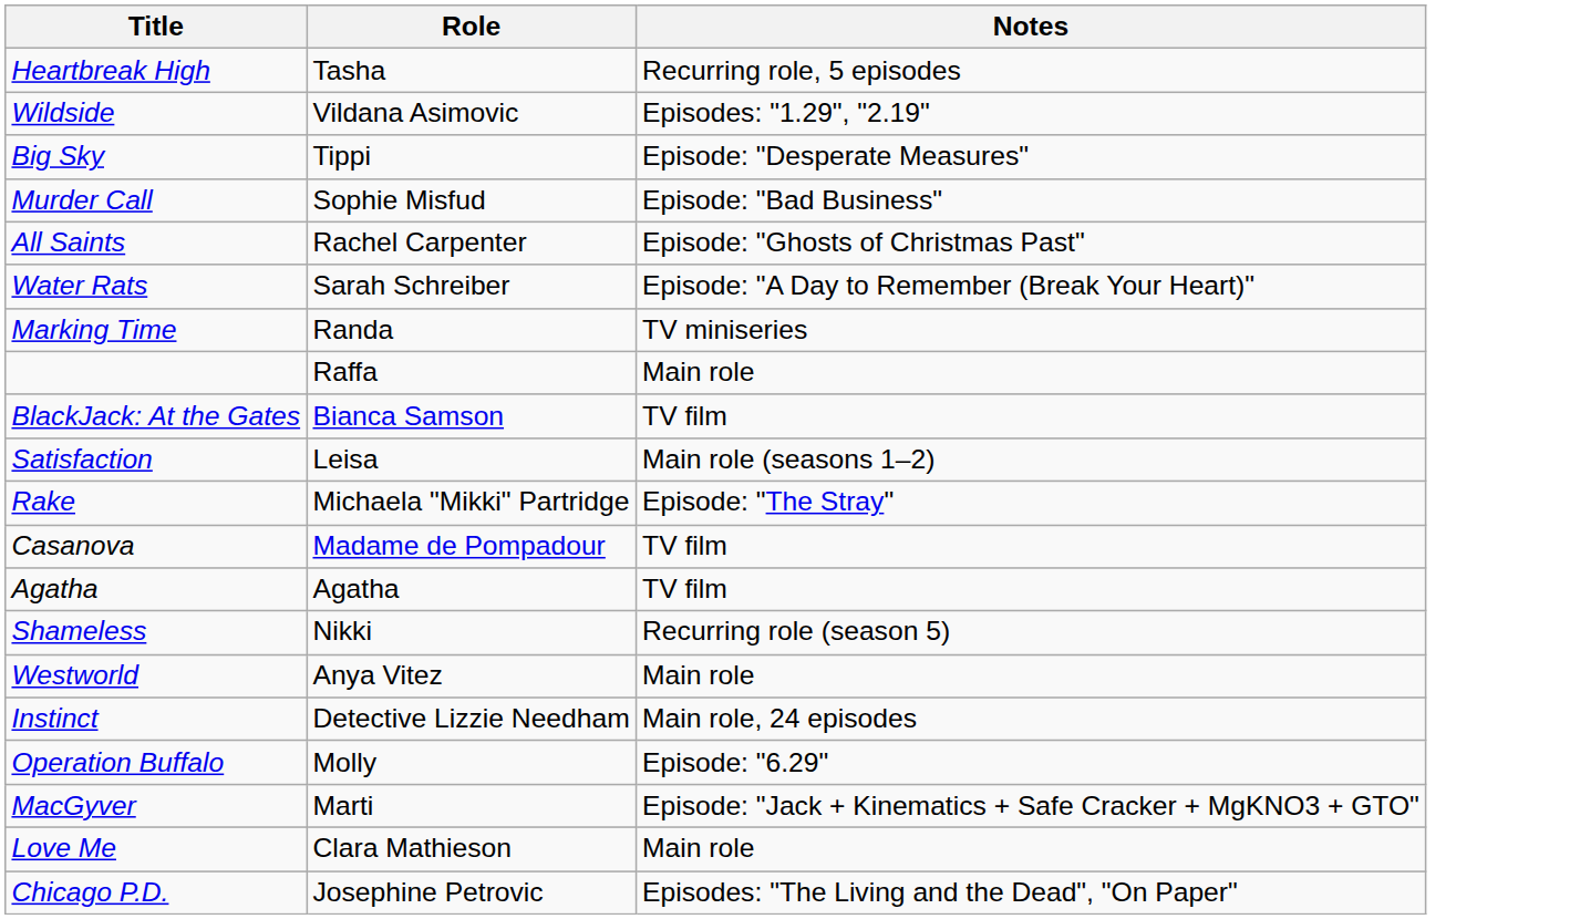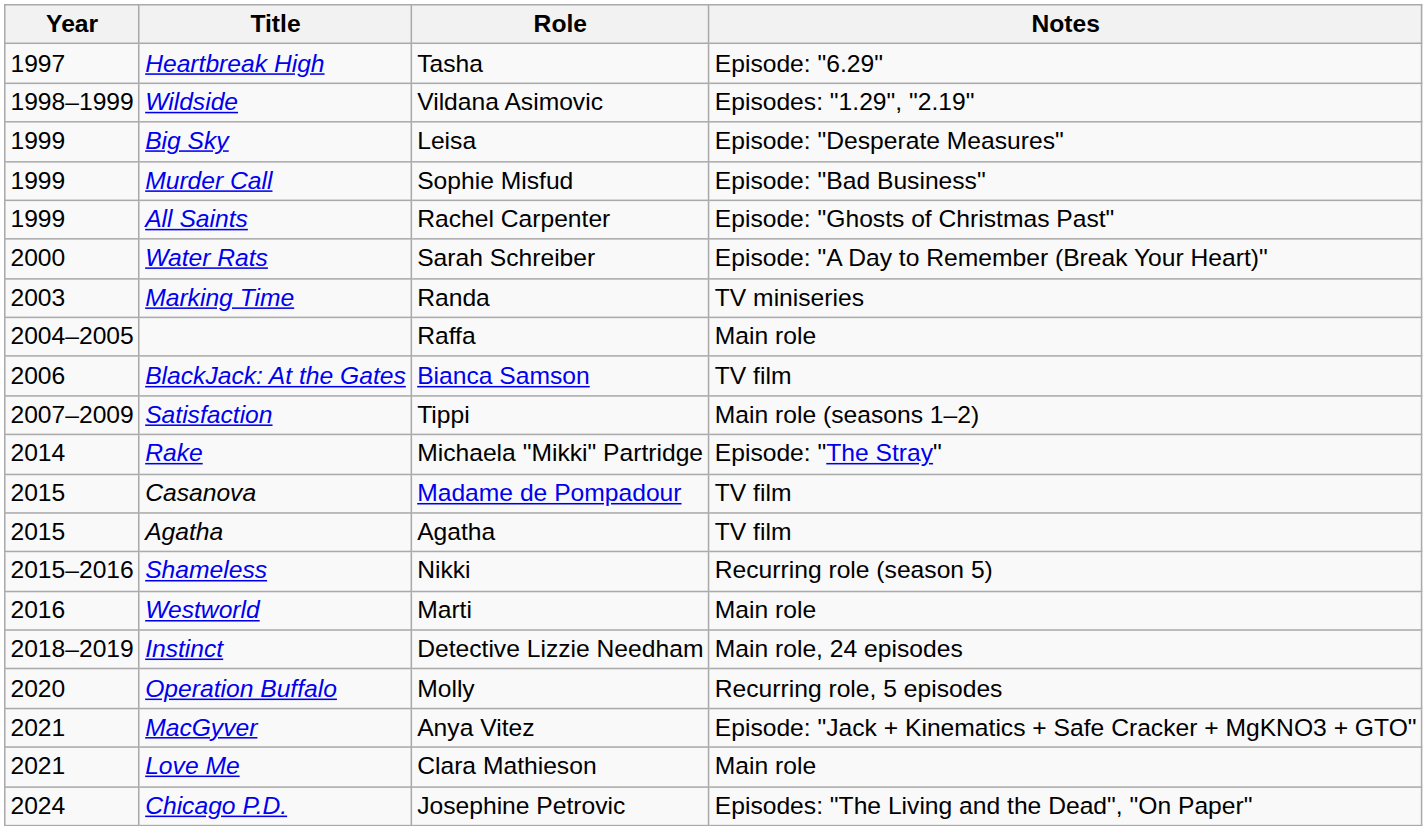+ column: Year | 1997 | 1998–1999 | 1999 | 1999 | 1999 | 2000 | 2003 | 2004–2005 | 2006 | 2007–2009 | 2014 | 2015 | 2015 | 2015–2016 | 2016 | 2018–2019 | 2020 | 2021 | 2021 | 2024
Heartbreak High | Notes: Recurring role, 5 episodes -> Episode: "6.29"
Big Sky | Role: Tippi -> Leisa
Satisfaction | Role: Leisa -> Tippi
Westworld | Role: Anya Vitez -> Marti
Operation Buffalo | Notes: Episode: "6.29" -> Recurring role, 5 episodes
MacGyver | Role: Marti -> Anya Vitez
